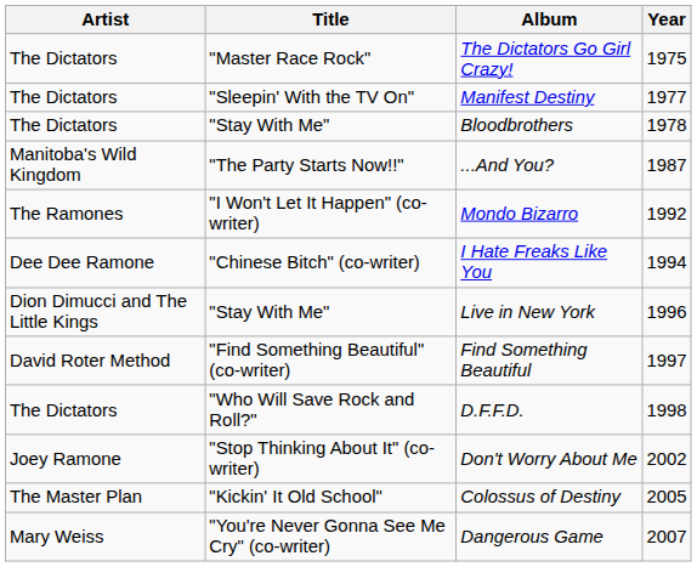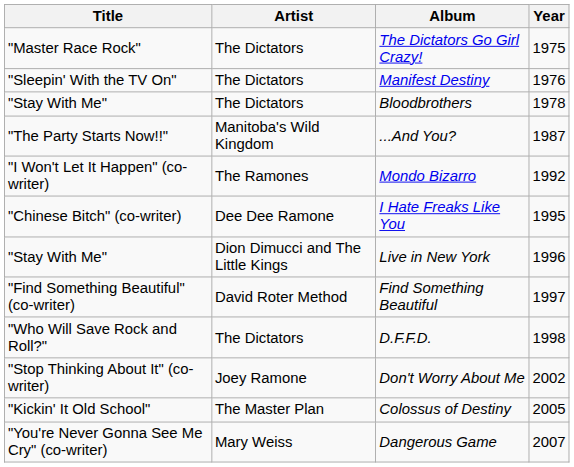columns swapped: Title <-> Artist
Manifest Destiny | Year: 1977 -> 1976
I Hate Freaks Like You | Year: 1994 -> 1995
